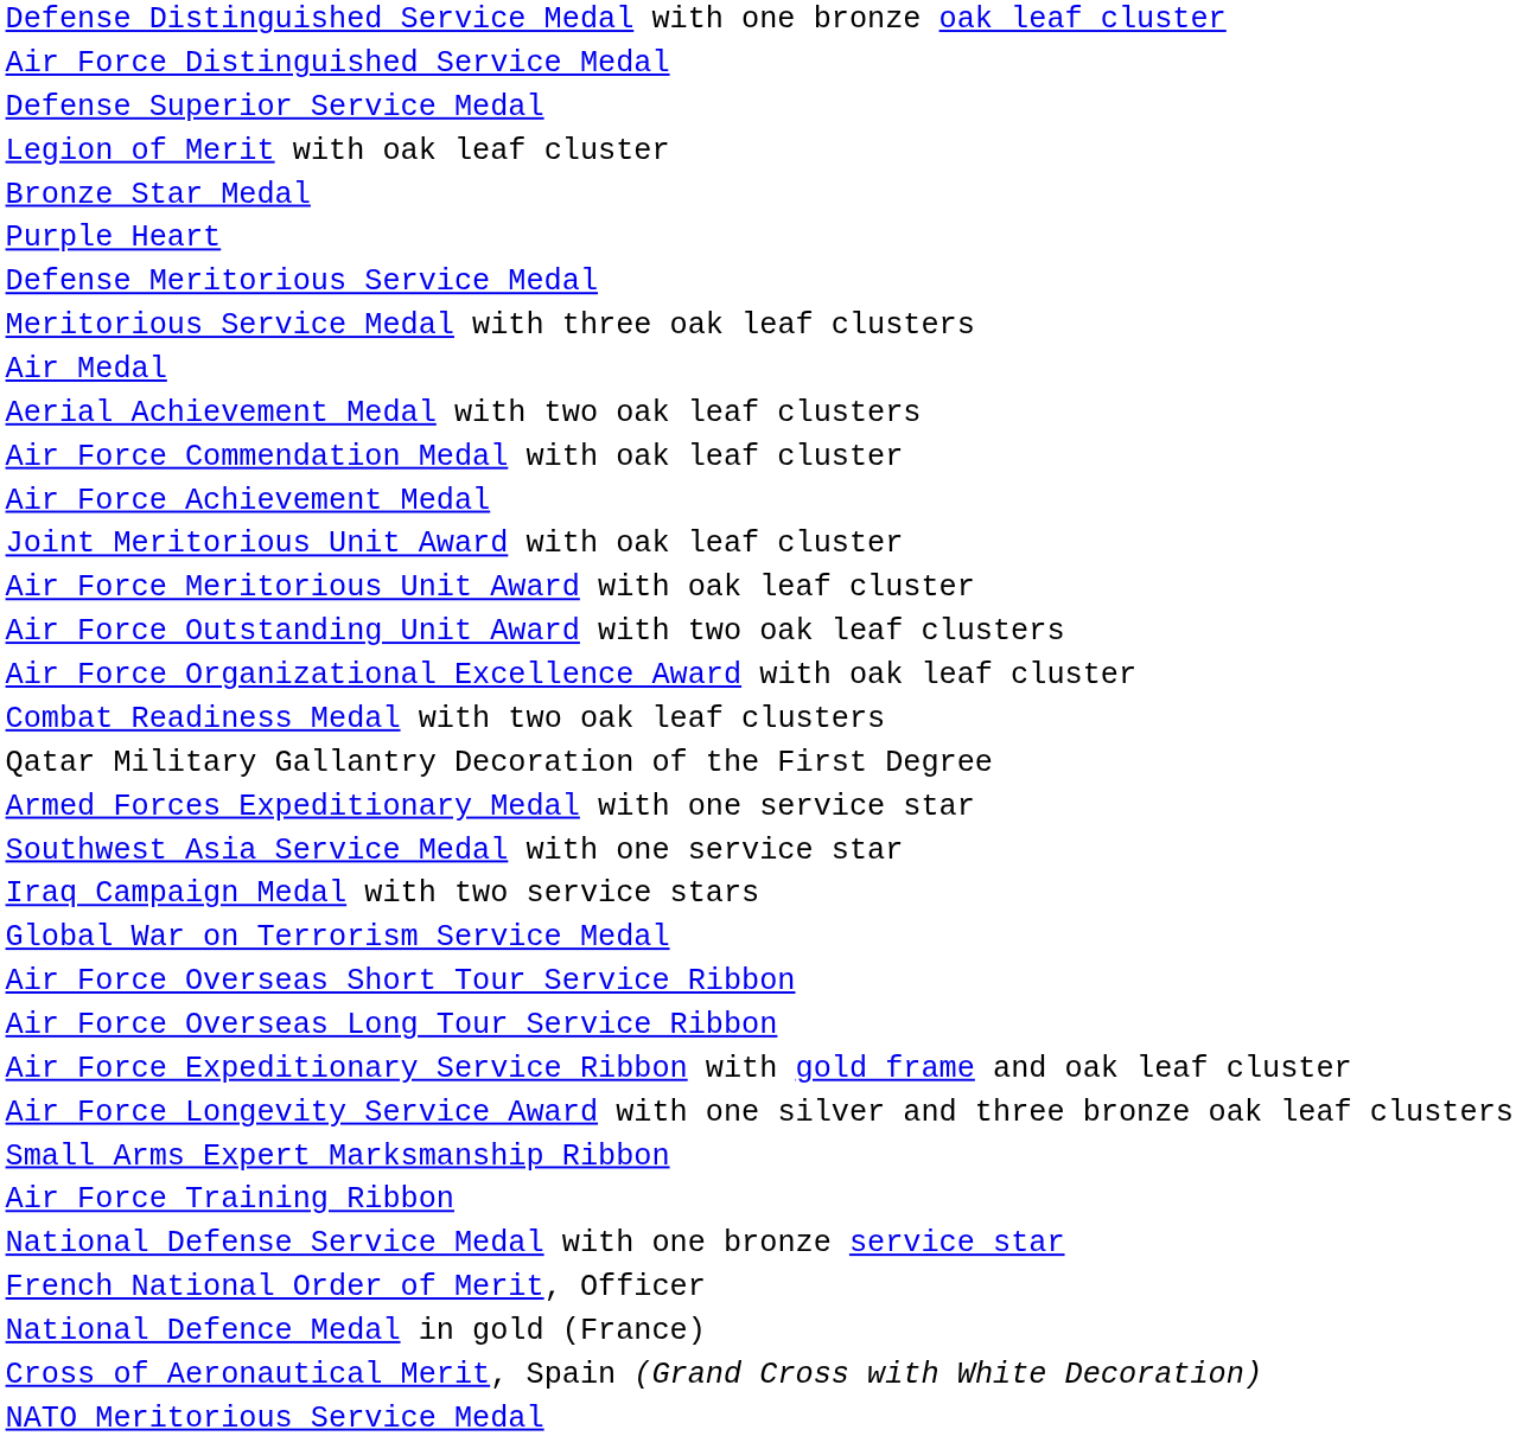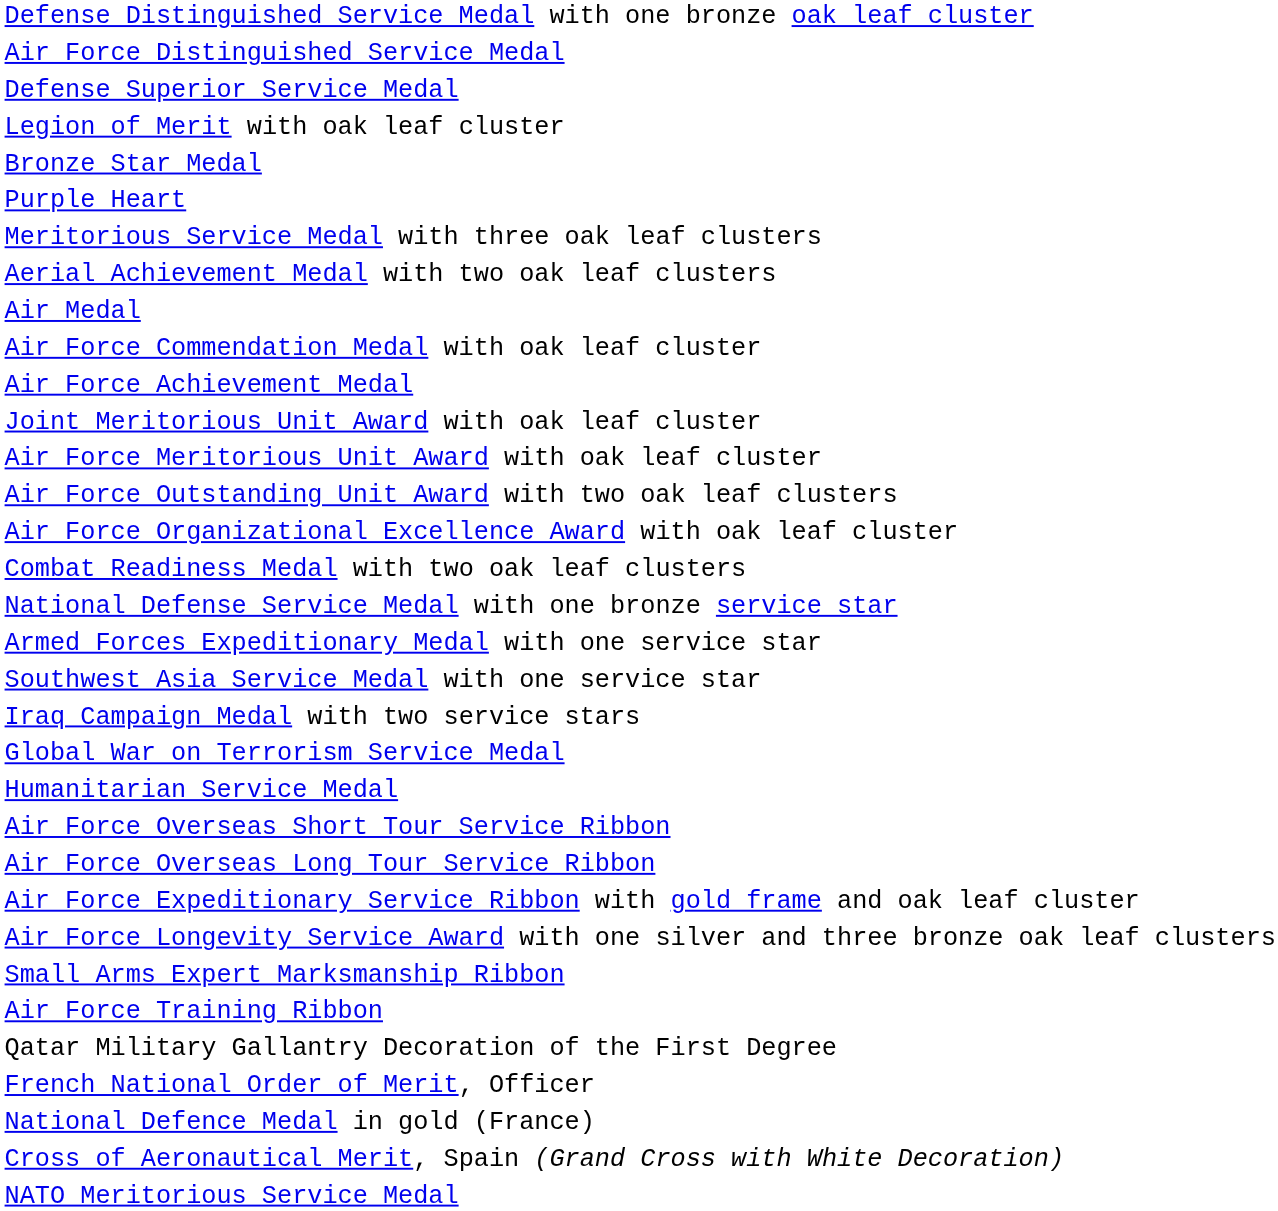- row: Defense Meritorious Service Medal
rows swapped: Air Medal <-> Aerial Achievement Medal with two oak leaf clusters
rows swapped: National Defense Service Medal with one bronze service star <-> Qatar Military Gallantry Decoration of the First Degree
+ row: Humanitarian Service Medal
